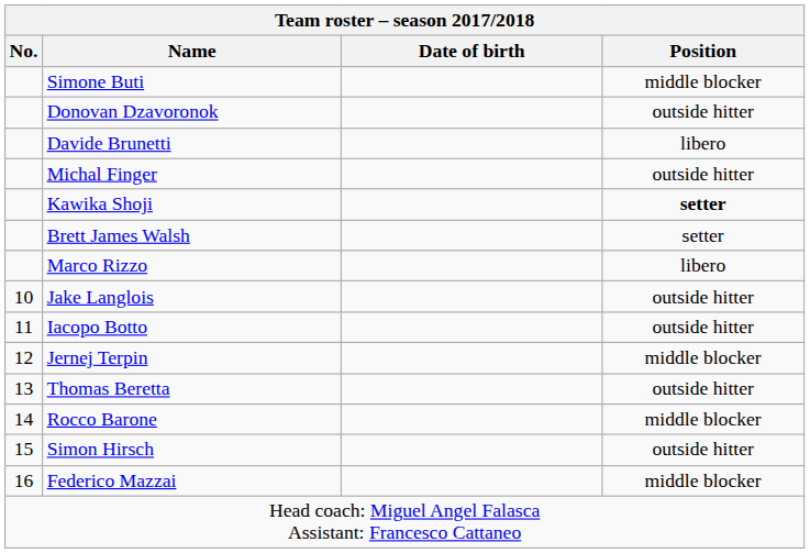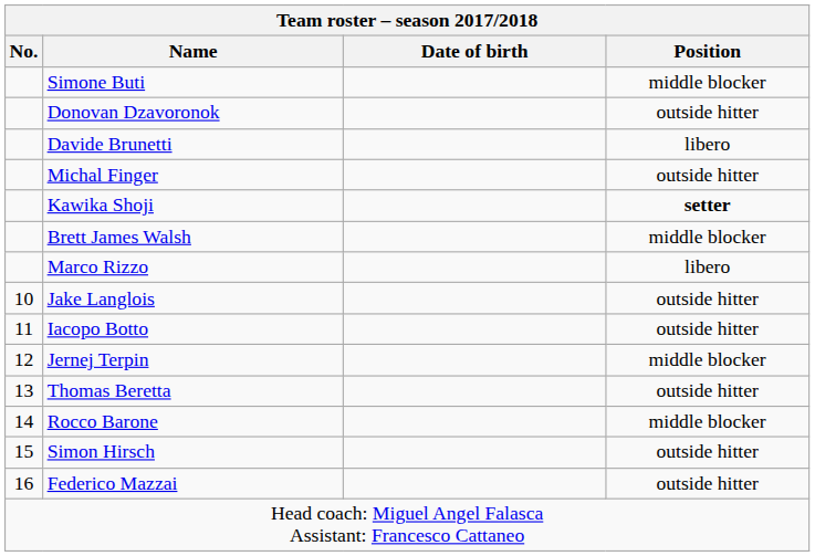Brett James Walsh | Position: setter -> middle blocker
Federico Mazzai | Position: middle blocker -> outside hitter
